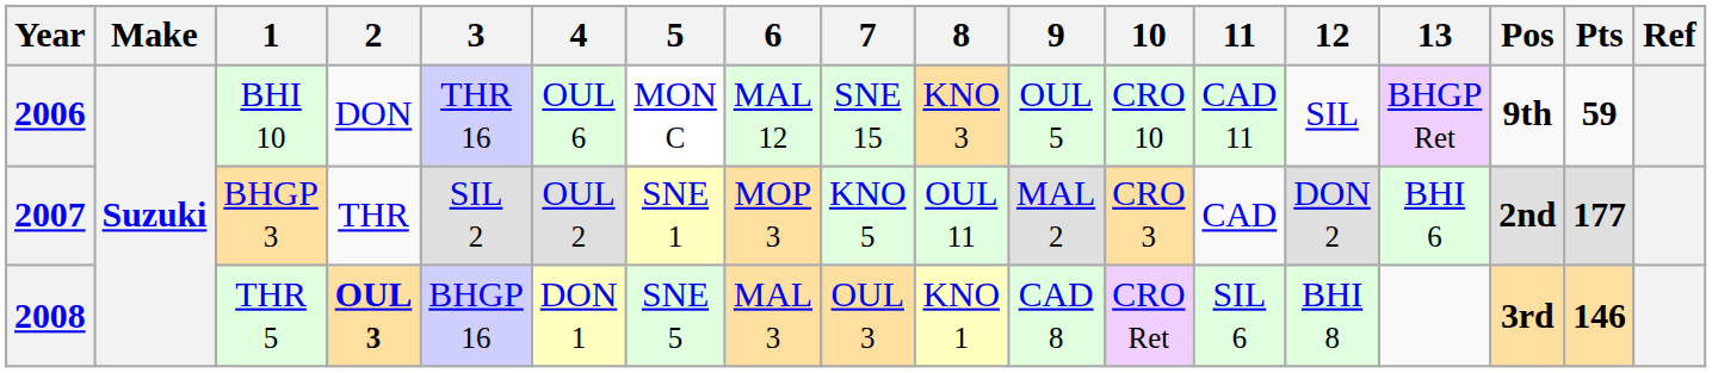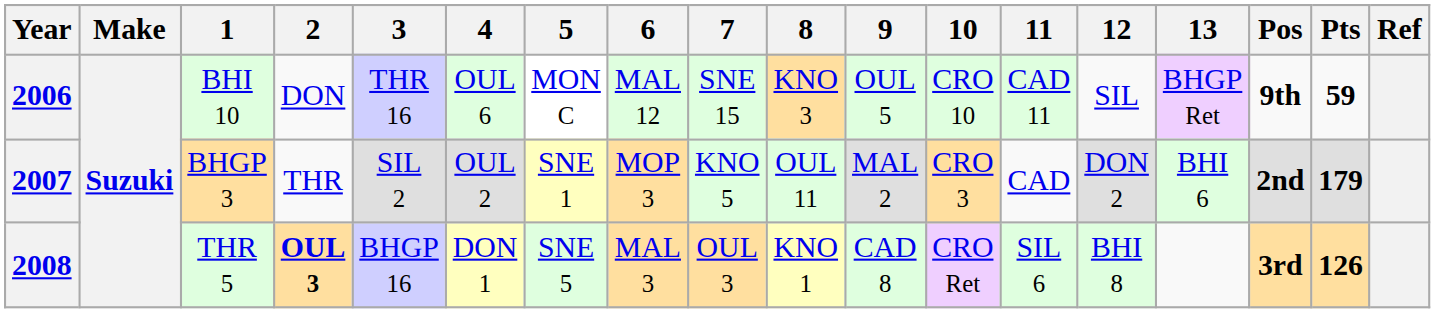2007 | Pts: 177 -> 179
2008 | Pts: 146 -> 126
